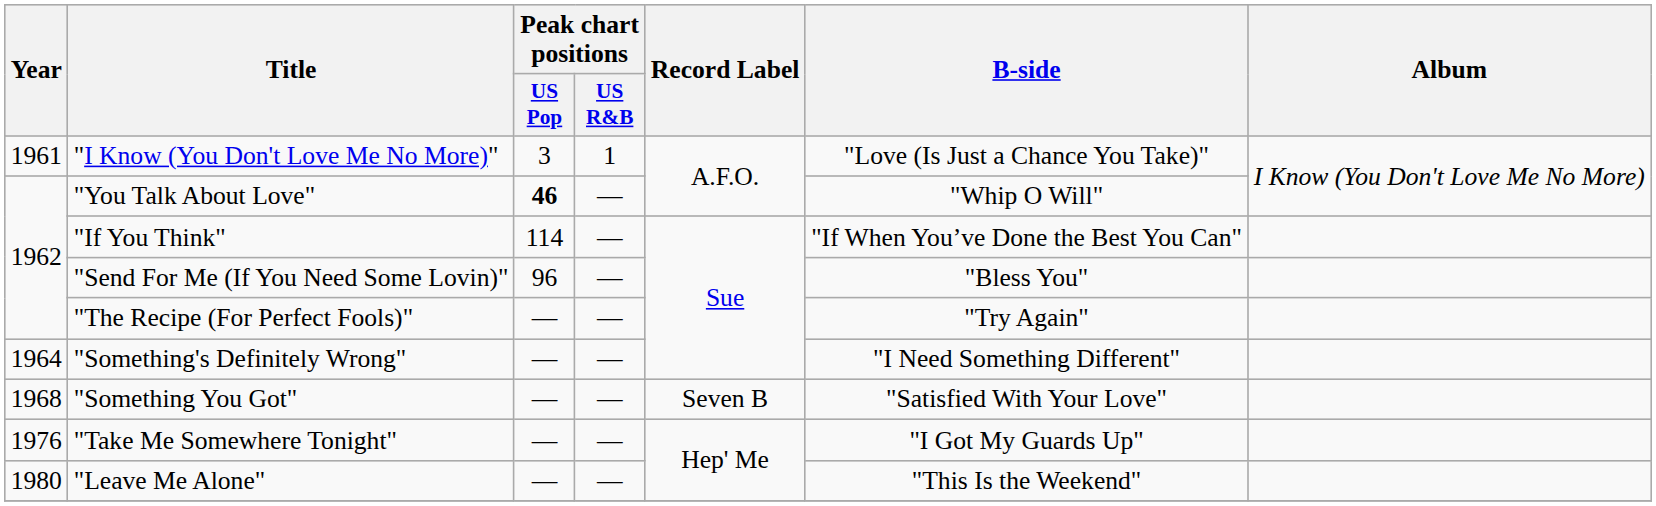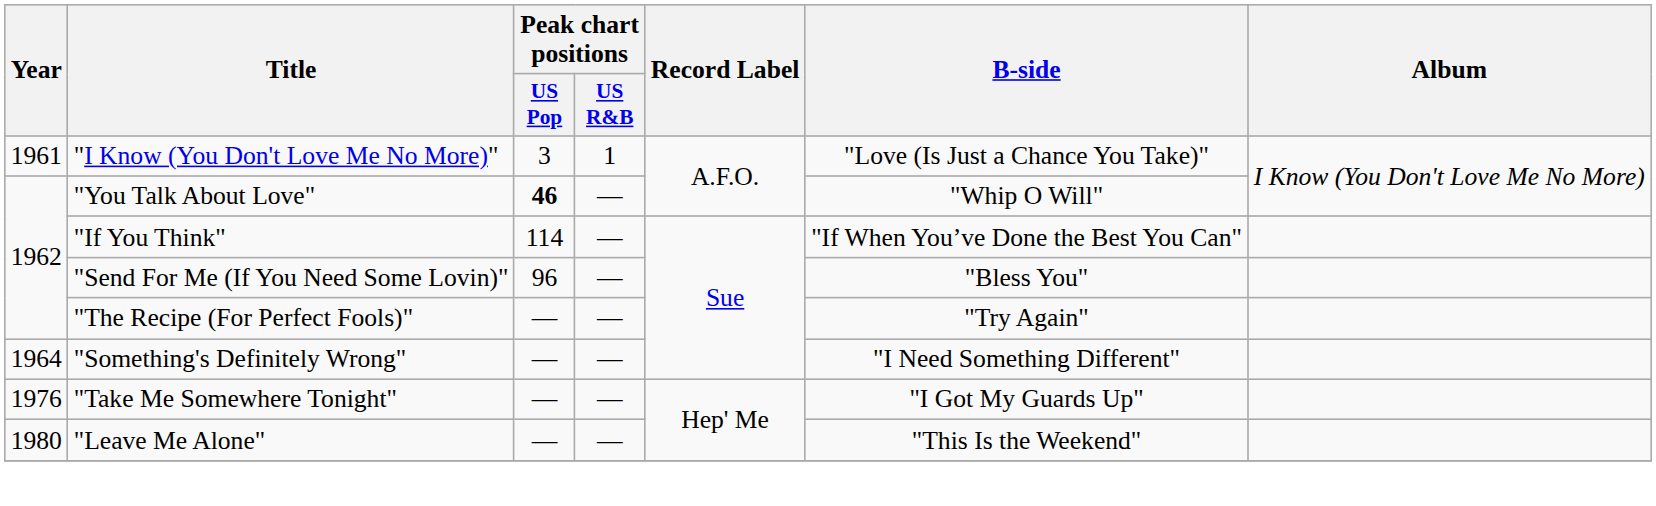- row: 1968 | "Something You Got" | — | — | Seven B | "Satisfied With Your Love"
